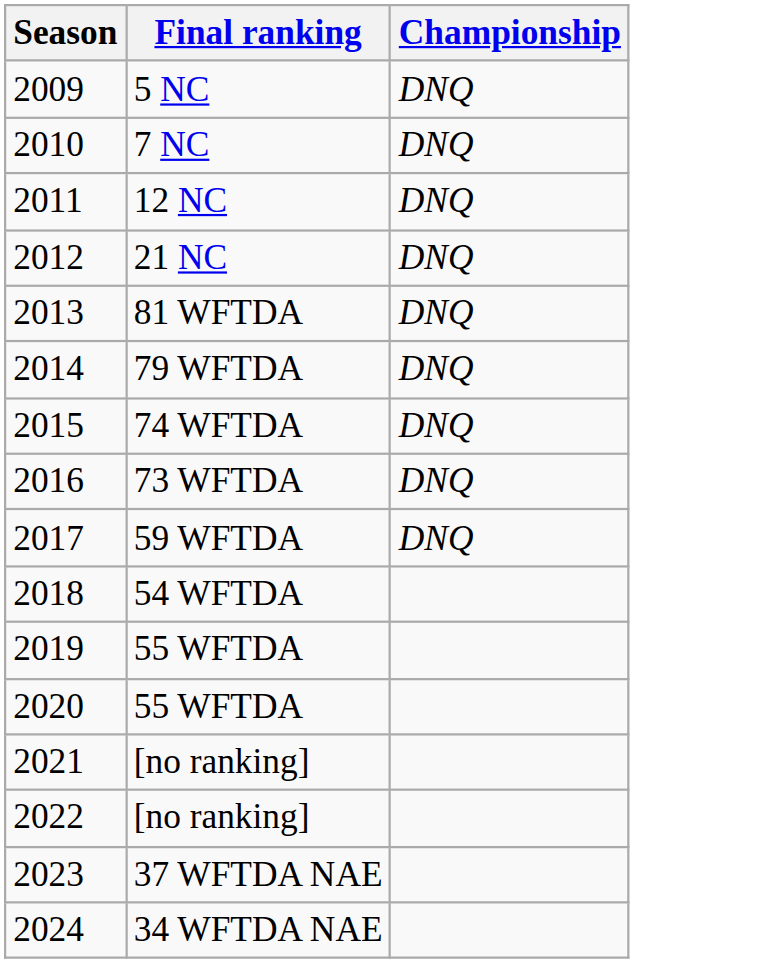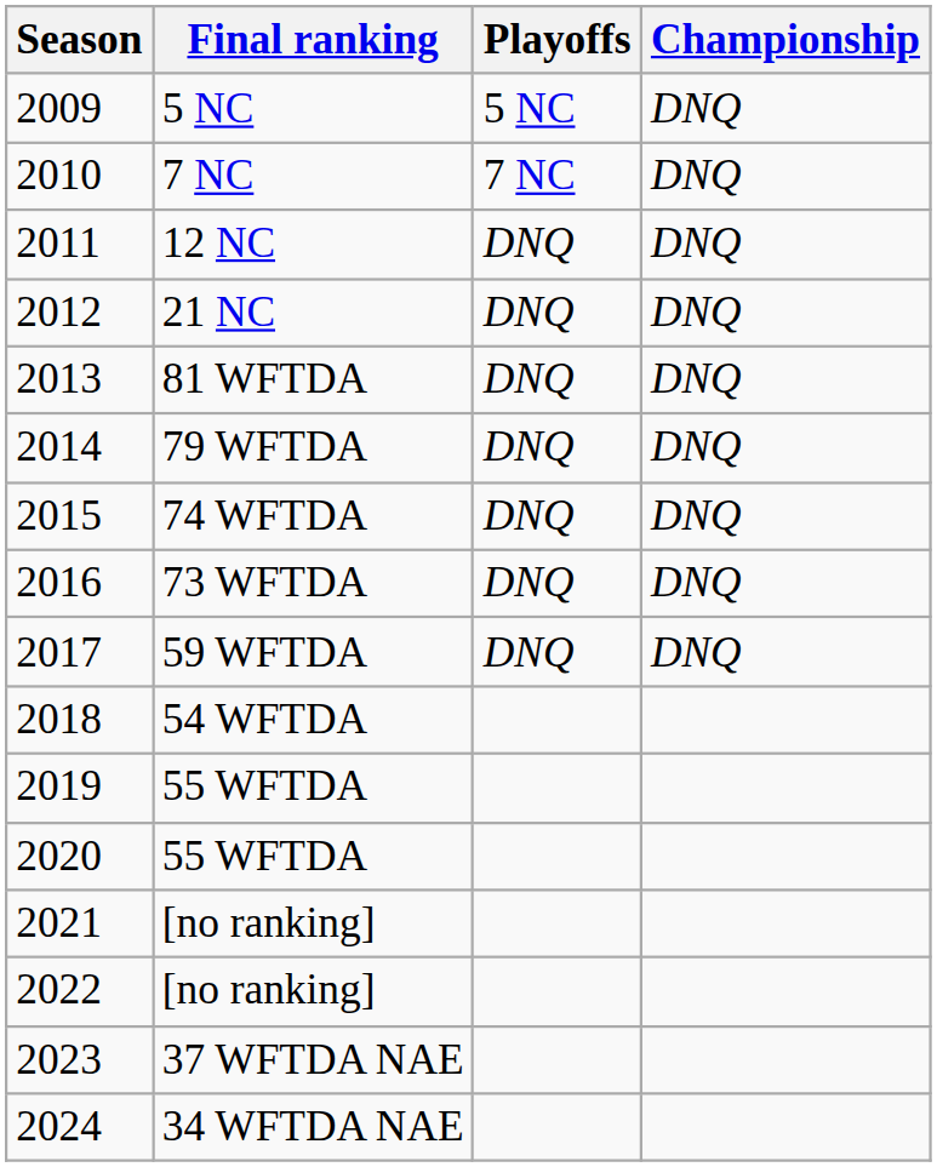+ column: Playoffs | 5 NC | 7 NC | DNQ | DNQ | DNQ | DNQ | DNQ | DNQ | DNQ
